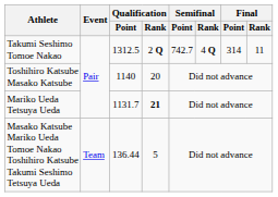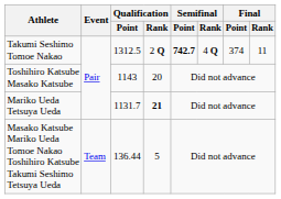Takumi Seshimo Tomoe Nakao | Semifinal / Point: normal -> bold
Takumi Seshimo Tomoe Nakao | Final / Point: 314 -> 374
Toshihiro Katsube Masako Katsube | Qualification / Point: 1140 -> 1143
